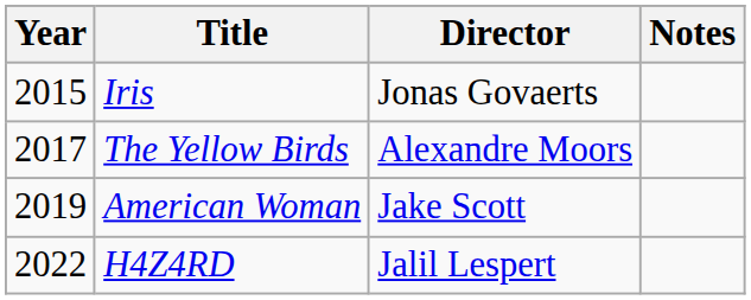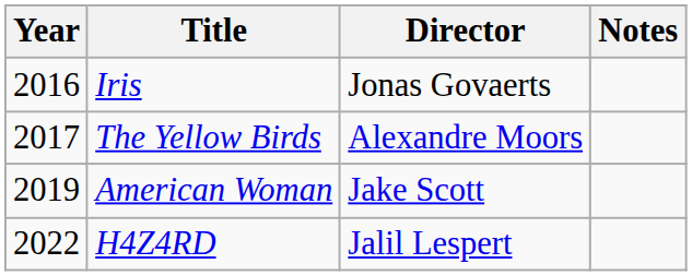Iris | Year: 2015 -> 2016
